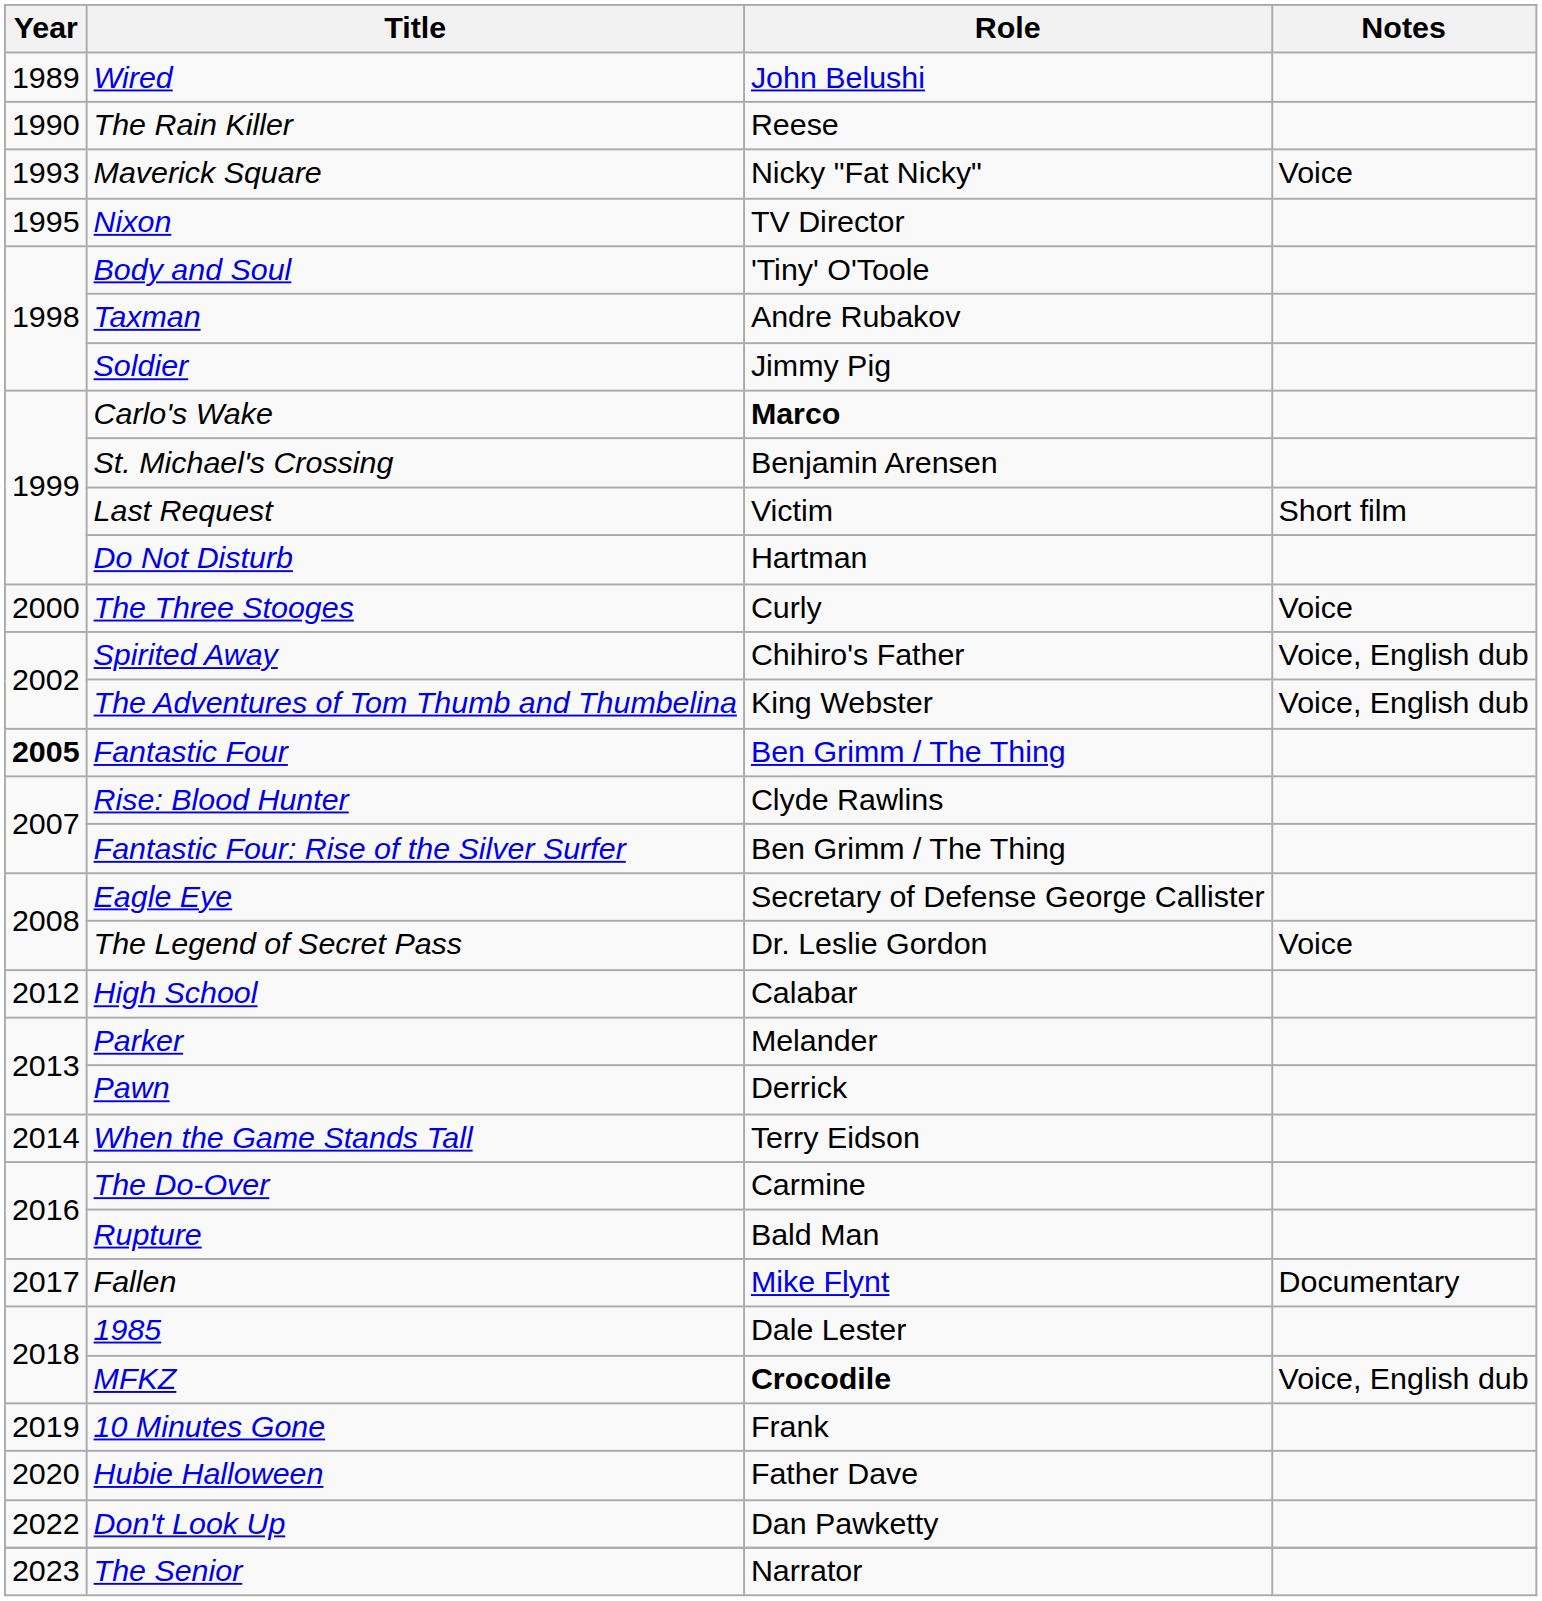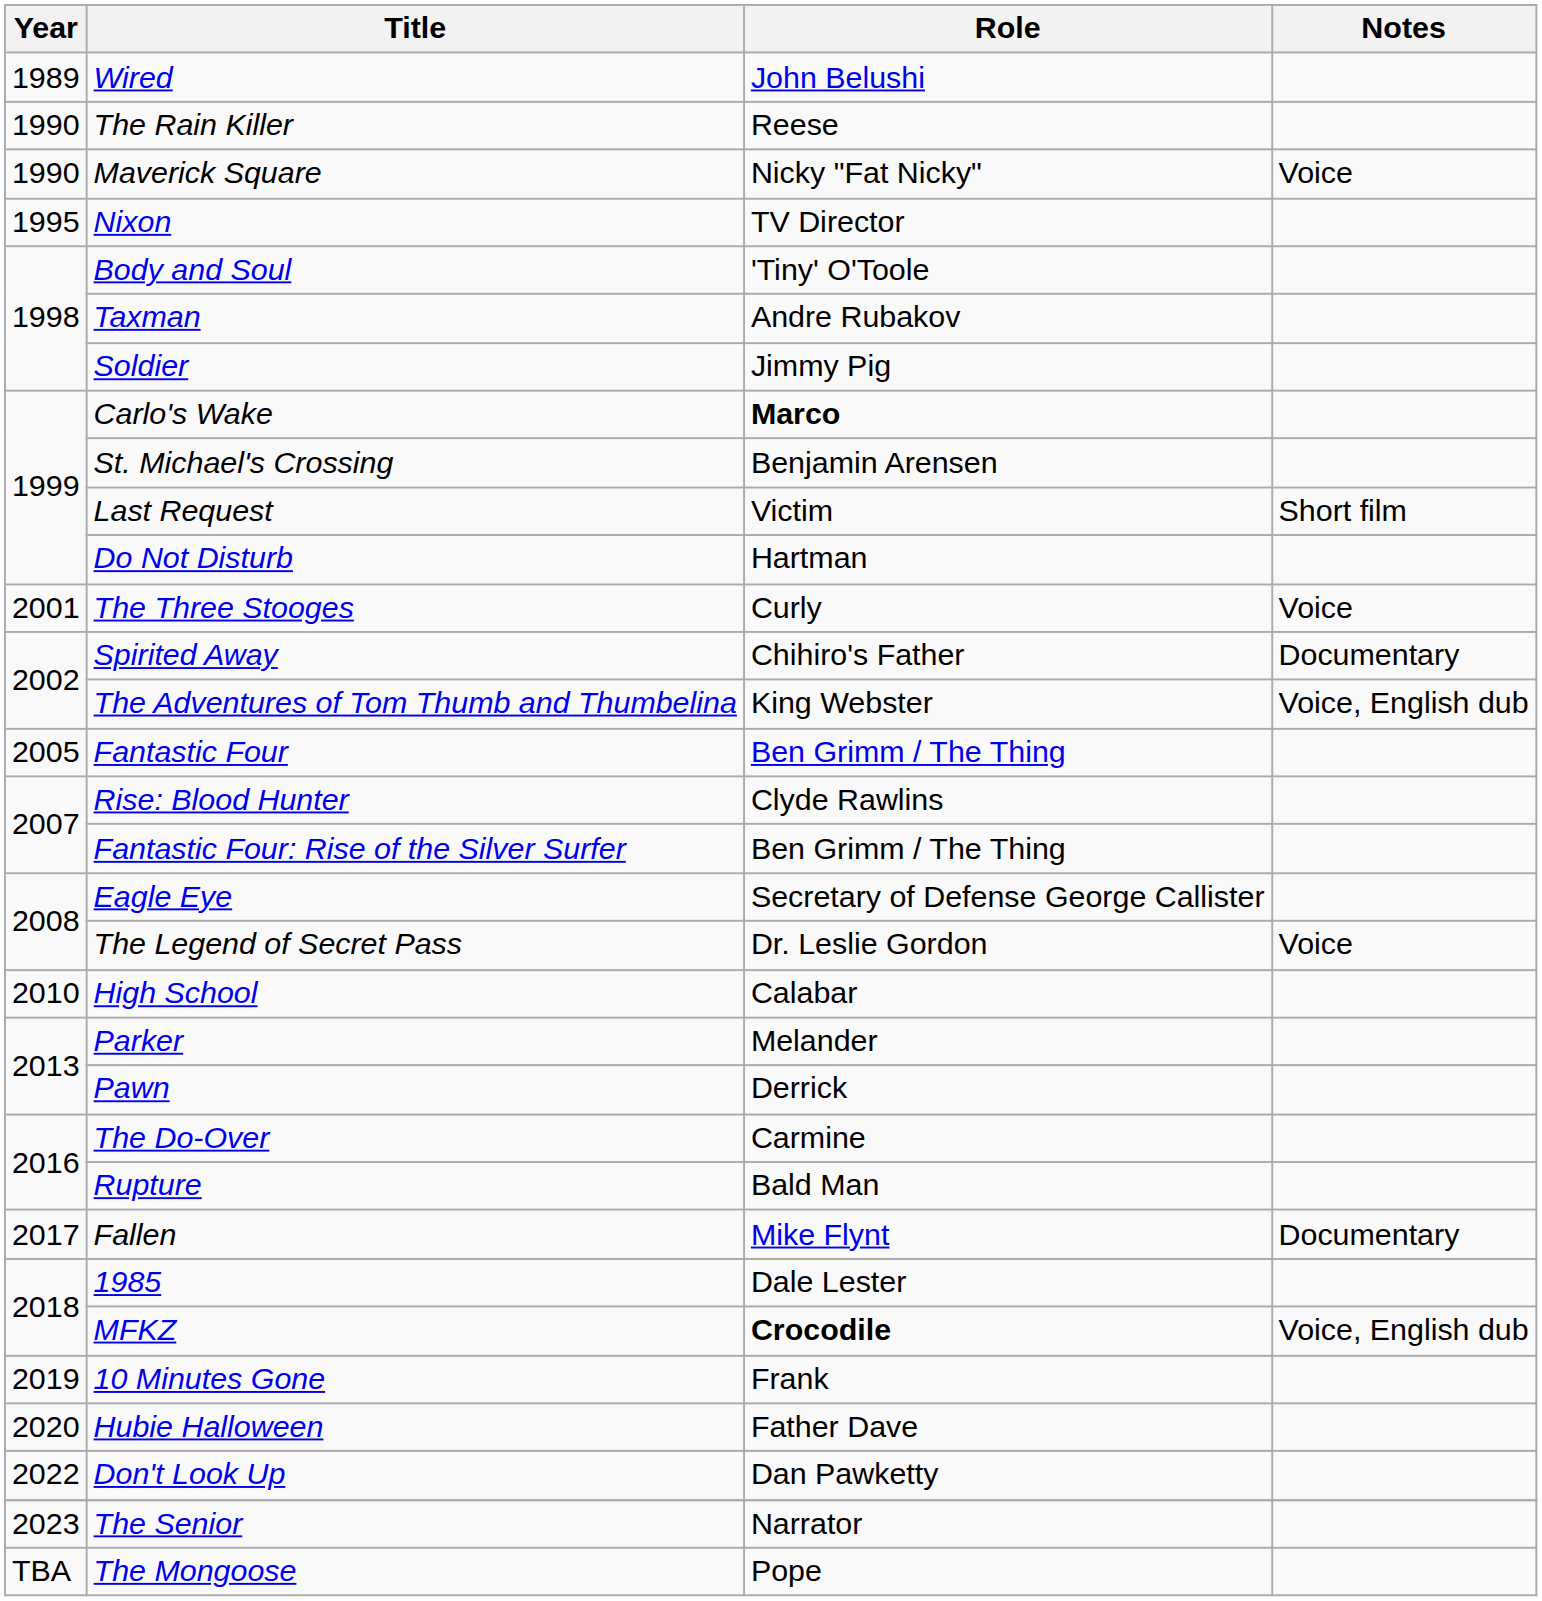Maverick Square | Year: 1993 -> 1990
The Three Stooges | Year: 2000 -> 2001
Spirited Away | Notes: Voice, English dub -> Documentary
Fantastic Four | Year: bold -> normal
High School | Year: 2012 -> 2010
- row: 2014 | When the Game Stands Tall | Terry Eidson
+ row: TBA | The Mongoose | Pope
